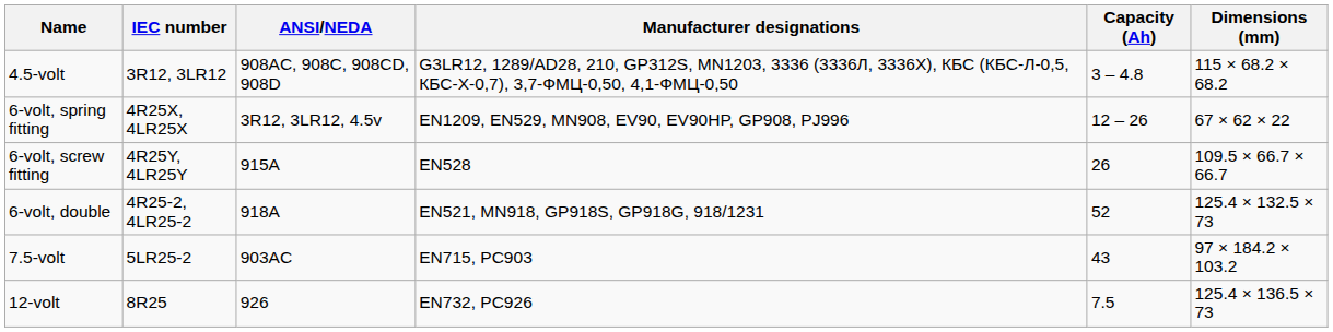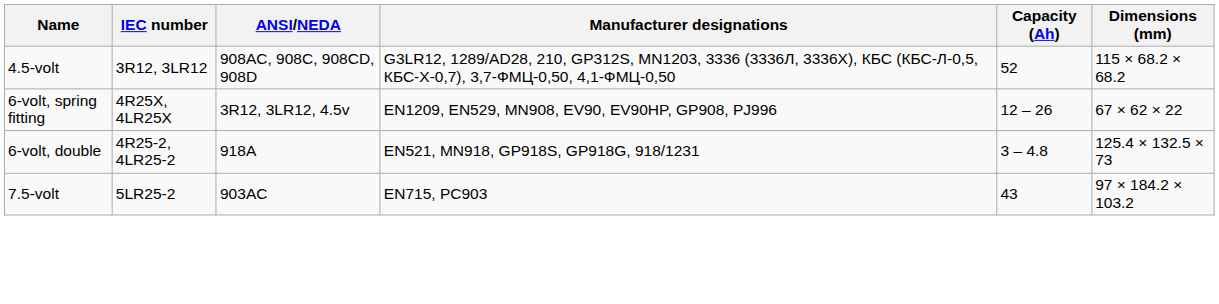4.5-volt | Capacity (Ah): 3 – 4.8 -> 52
- row: 6-volt, screw fitting | 4R25Y, 4LR25Y | 915A | EN528 | 26 | 109.5 × 66.7 × 66.7
6-volt, double | Capacity (Ah): 52 -> 3 – 4.8
- row: 12-volt | 8R25 | 926 | EN732, PC926 | 7.5 | 125.4 × 136.5 × 73
